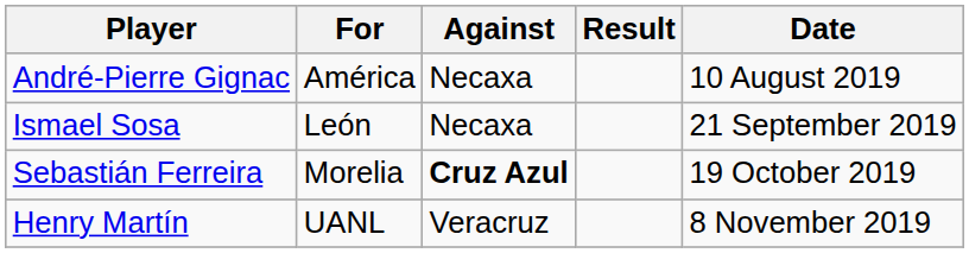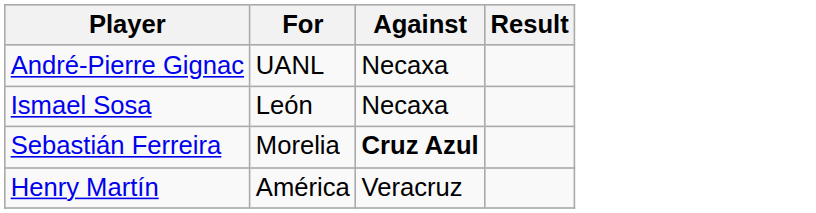- column: Date | 10 August 2019 | 21 September 2019 | 19 October 2019 | 8 November 2019
André-Pierre Gignac | For: América -> UANL
Henry Martín | For: UANL -> América
